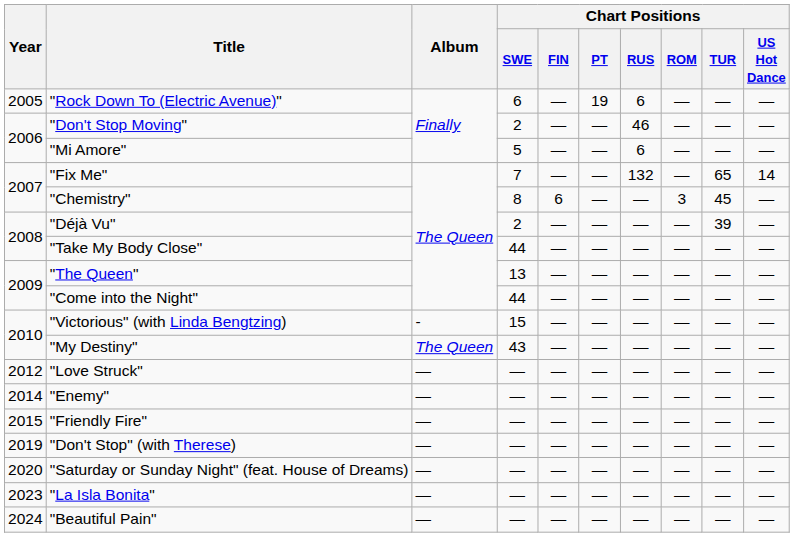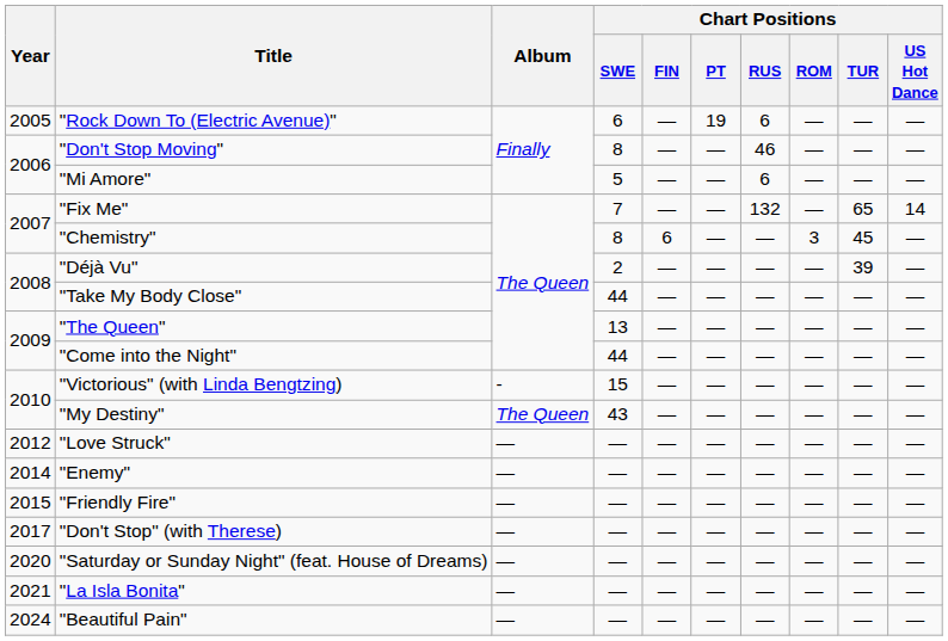"Don't Stop Moving" | Chart Positions / SWE: 2 -> 8
"Don't Stop" (with Therese) | Year: 2019 -> 2017
"La Isla Bonita" | Year: 2023 -> 2021
